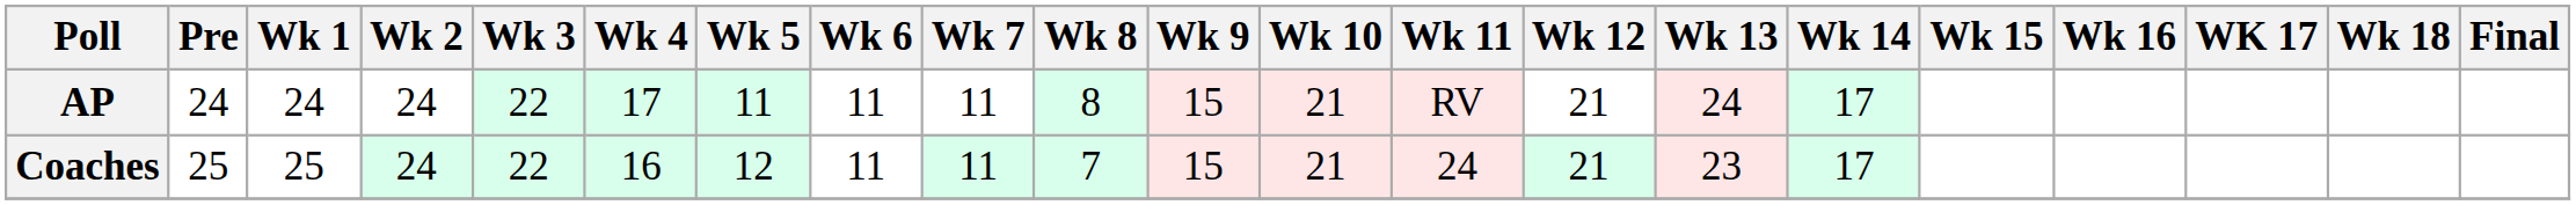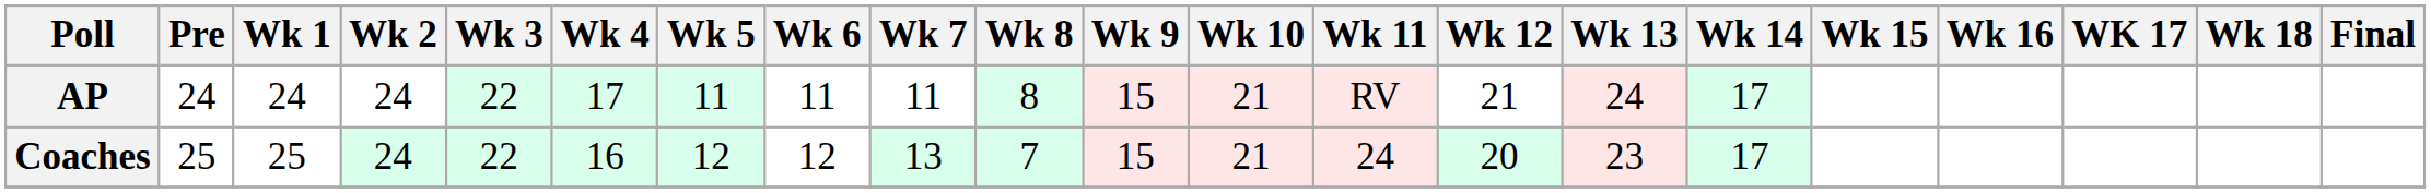Coaches | Wk 6: 11 -> 12
Coaches | Wk 7: 11 -> 13
Coaches | Wk 12: 21 -> 20
